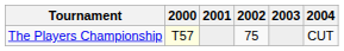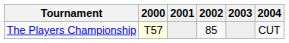The Players Championship | 2002: 75 -> 85
